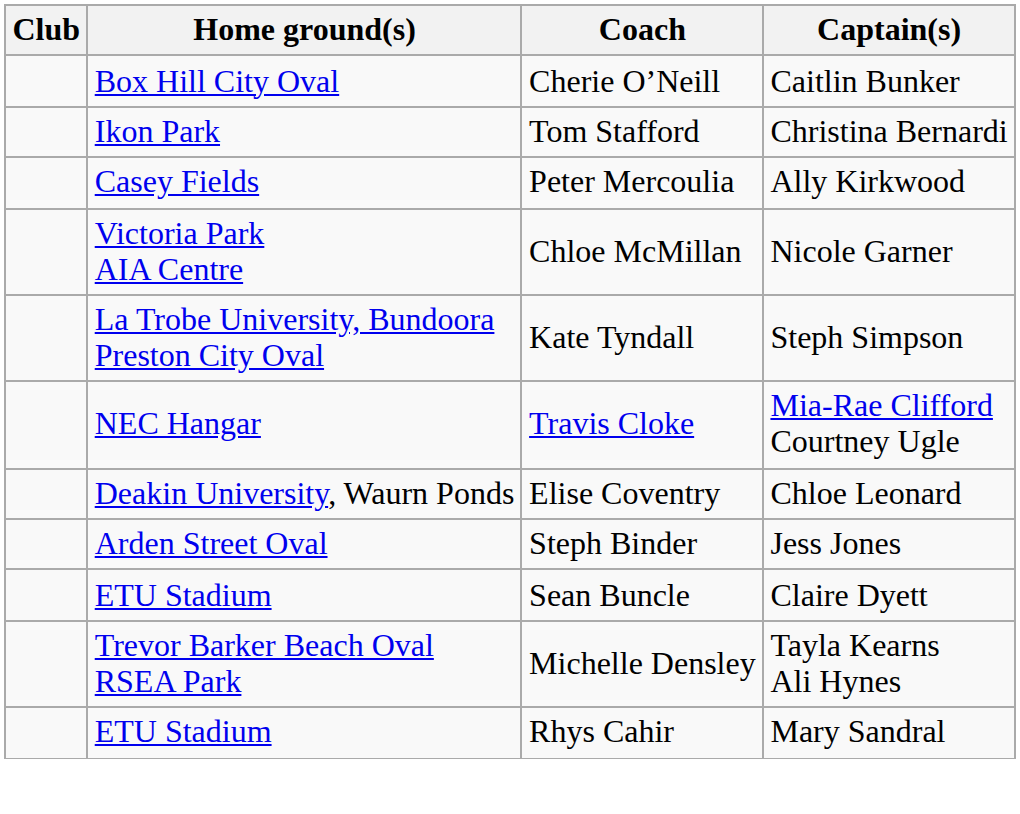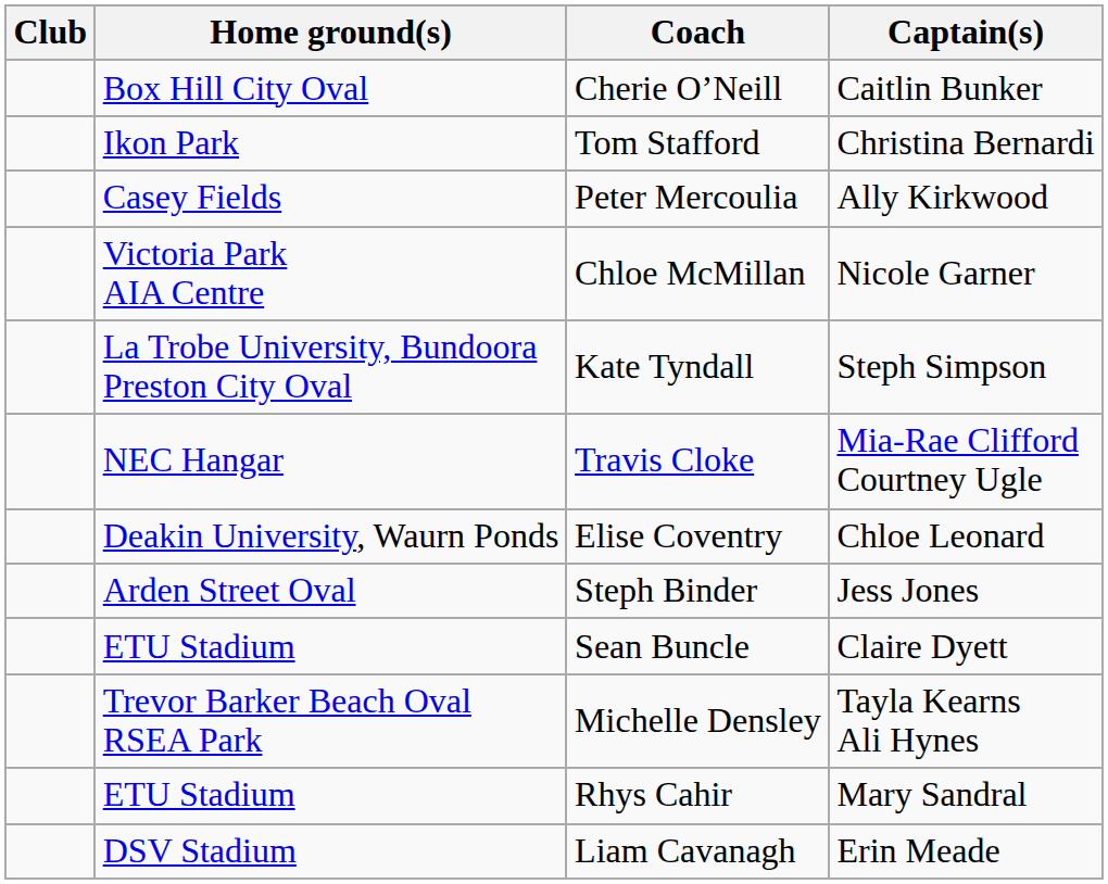+ row: DSV Stadium | Liam Cavanagh | Erin Meade
